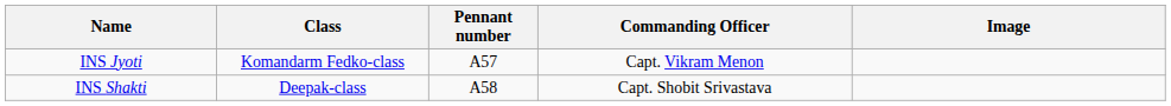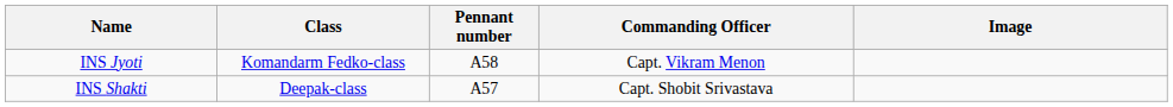INS Jyoti | Pennant number: A57 -> A58
INS Shakti | Pennant number: A58 -> A57
